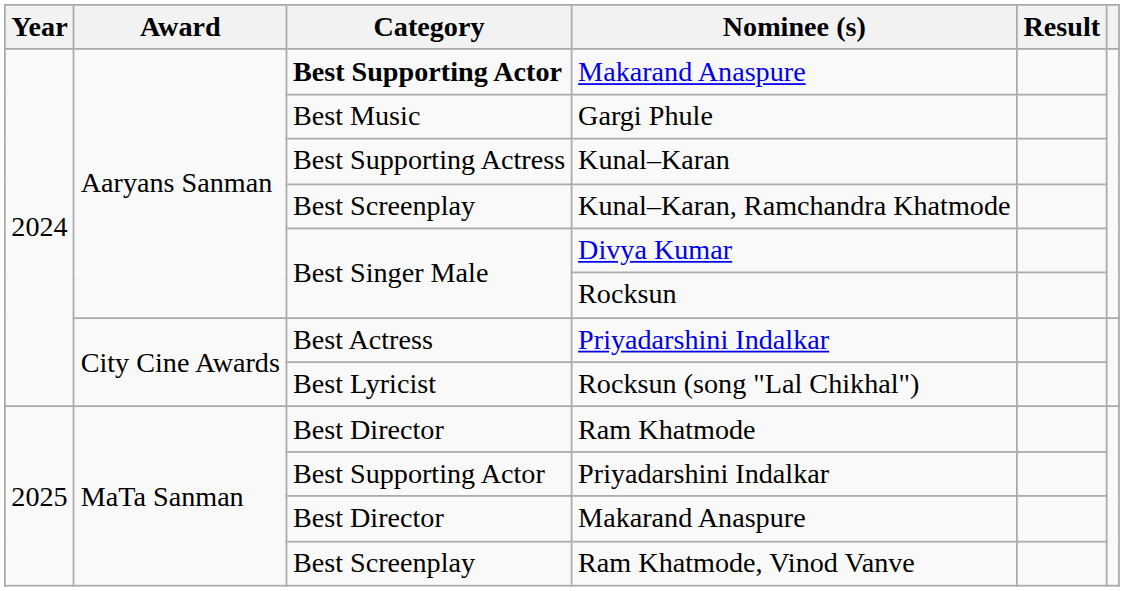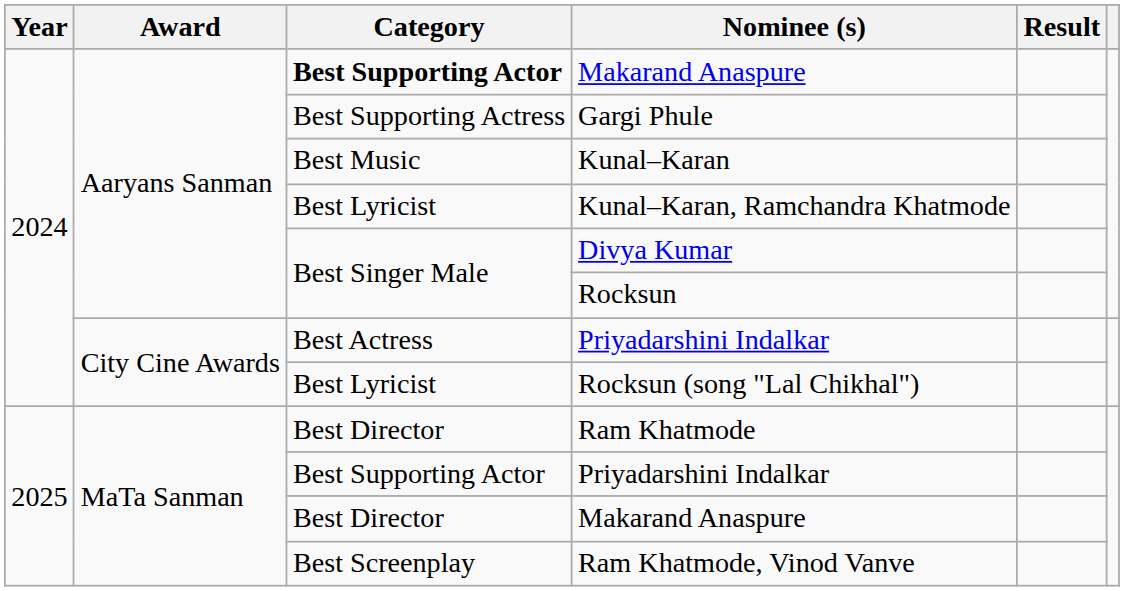Gargi Phule | Category: Best Music -> Best Supporting Actress
Kunal–Karan | Category: Best Supporting Actress -> Best Music
Kunal–Karan, Ramchandra Khatmode | Category: Best Screenplay -> Best Lyricist
